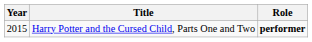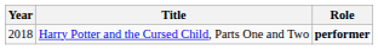Harry Potter and the Cursed Child, Parts One and Two | Year: 2015 -> 2018
